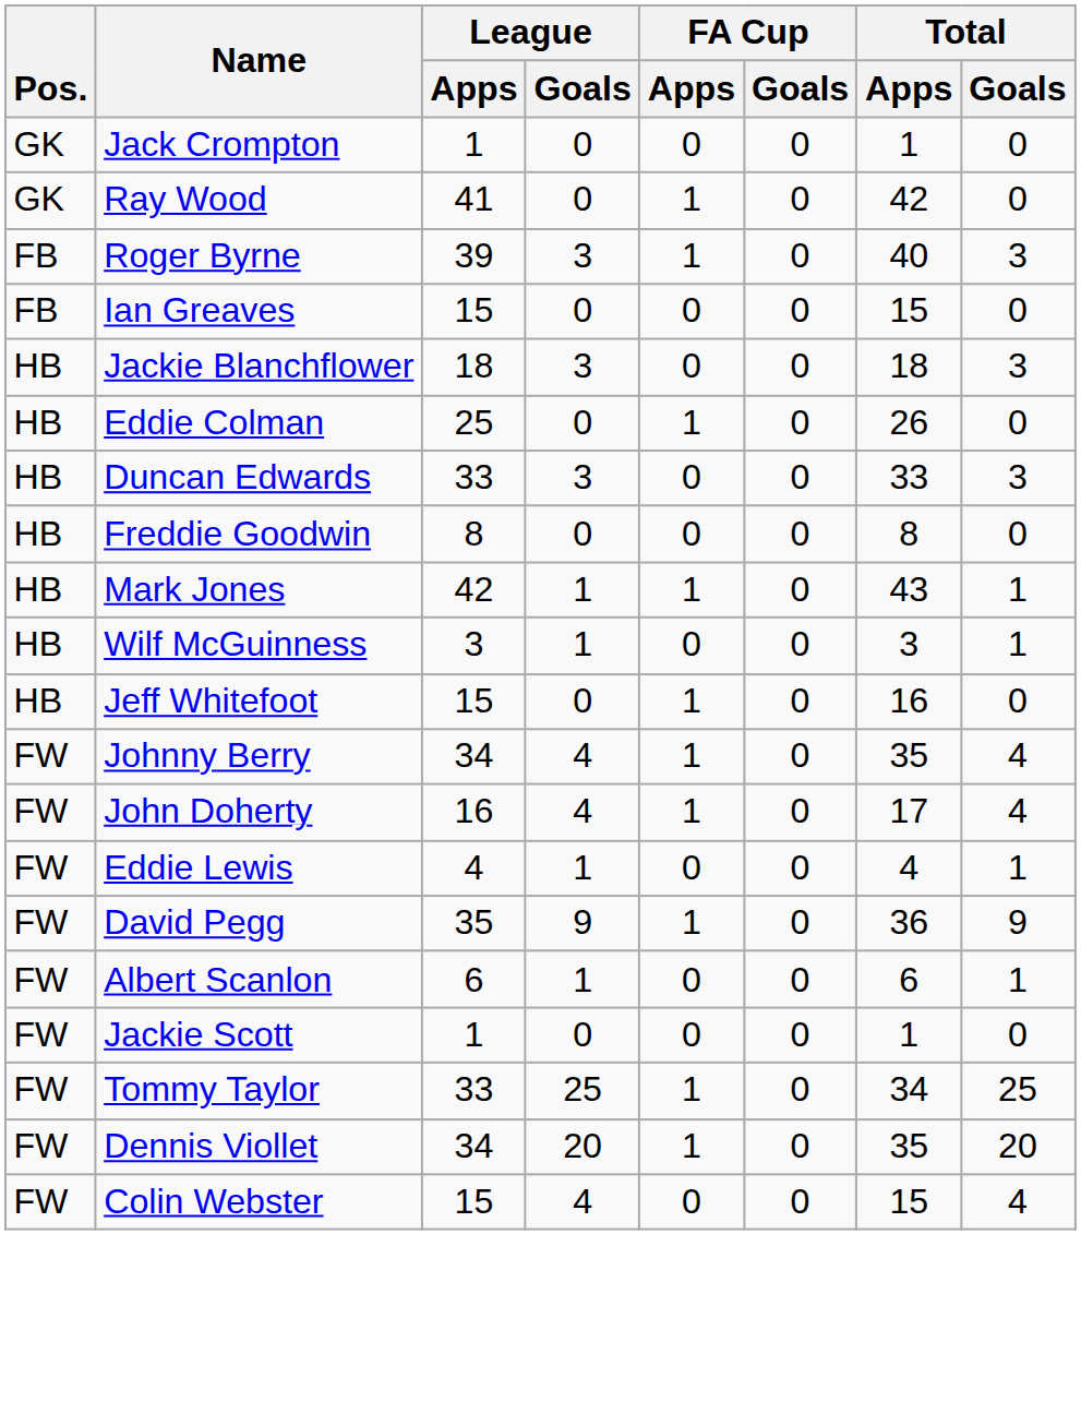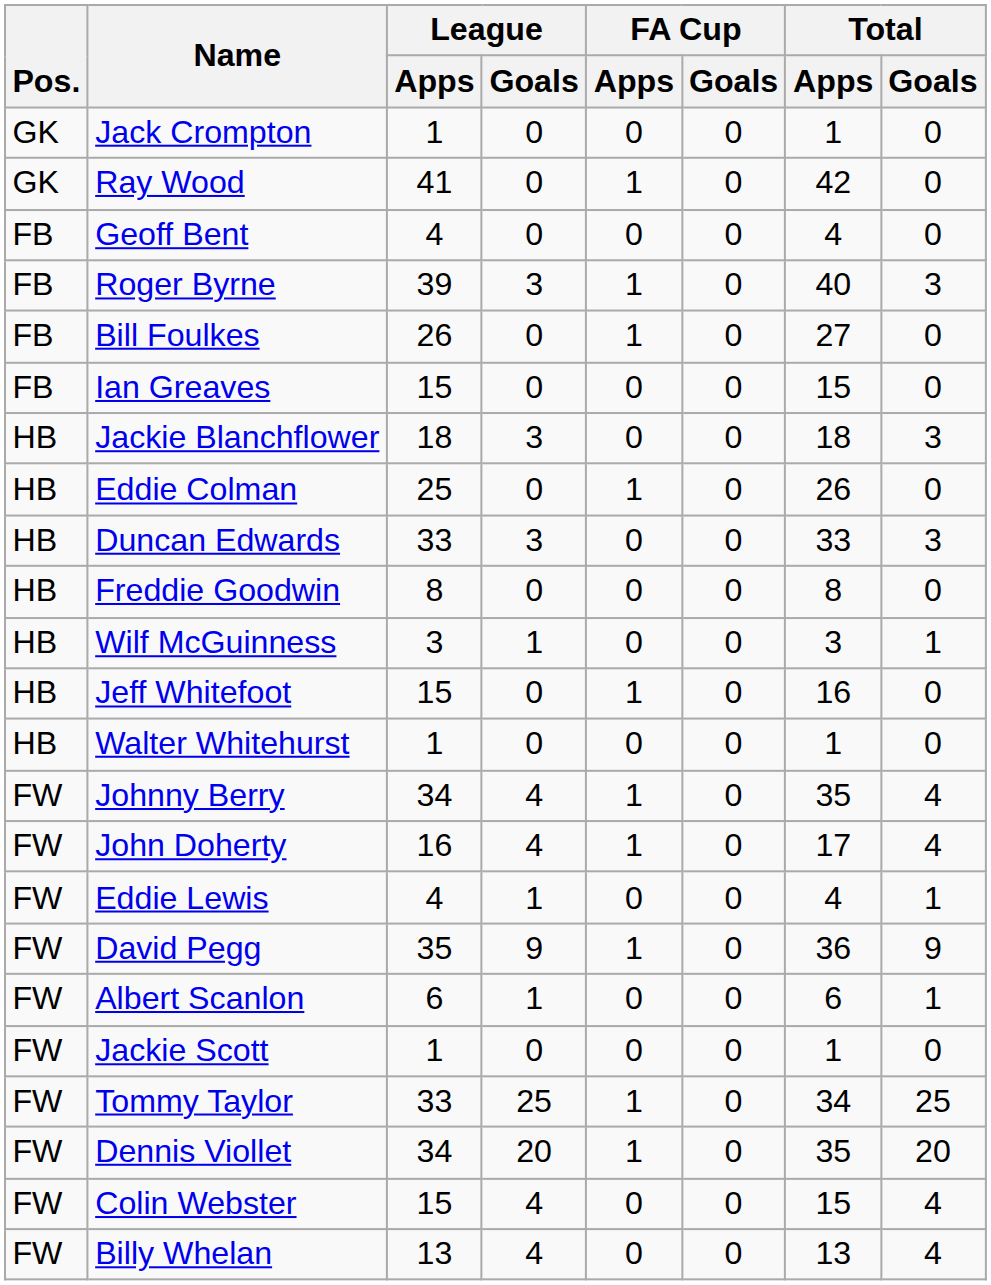+ row: FB | Geoff Bent | 4 | 0 | 0 | 0 | 4 | 0
+ row: FB | Bill Foulkes | 26 | 0 | 1 | 0 | 27 | 0
- row: HB | Mark Jones | 42 | 1 | 1 | 0 | 43 | 1
+ row: HB | Walter Whitehurst | 1 | 0 | 0 | 0 | 1 | 0
+ row: FW | Billy Whelan | 13 | 4 | 0 | 0 | 13 | 4
